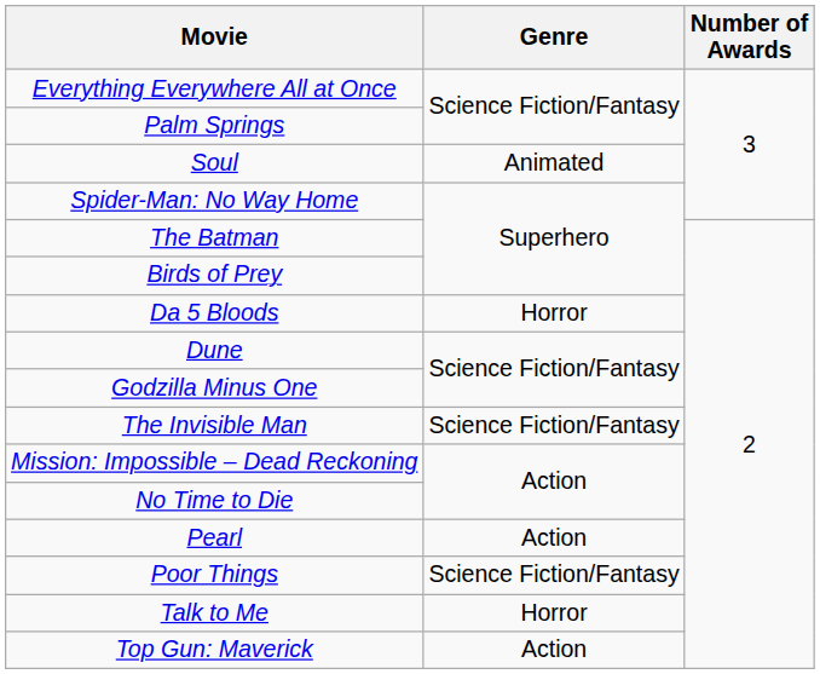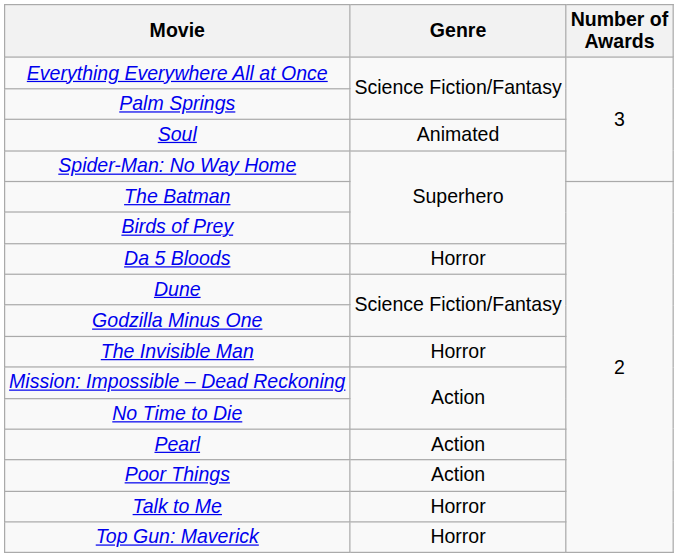The Invisible Man | Genre: Science Fiction/Fantasy -> Horror
Poor Things | Genre: Science Fiction/Fantasy -> Action
Top Gun: Maverick | Genre: Action -> Horror
